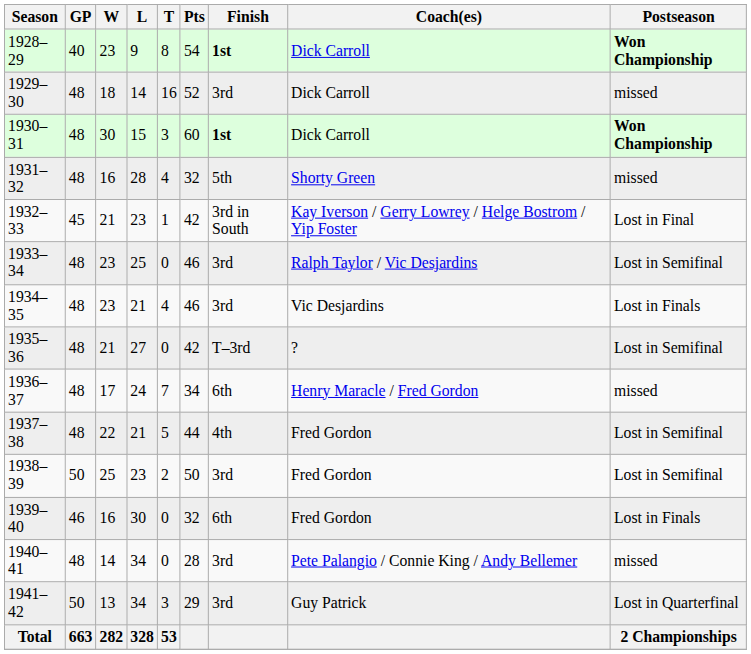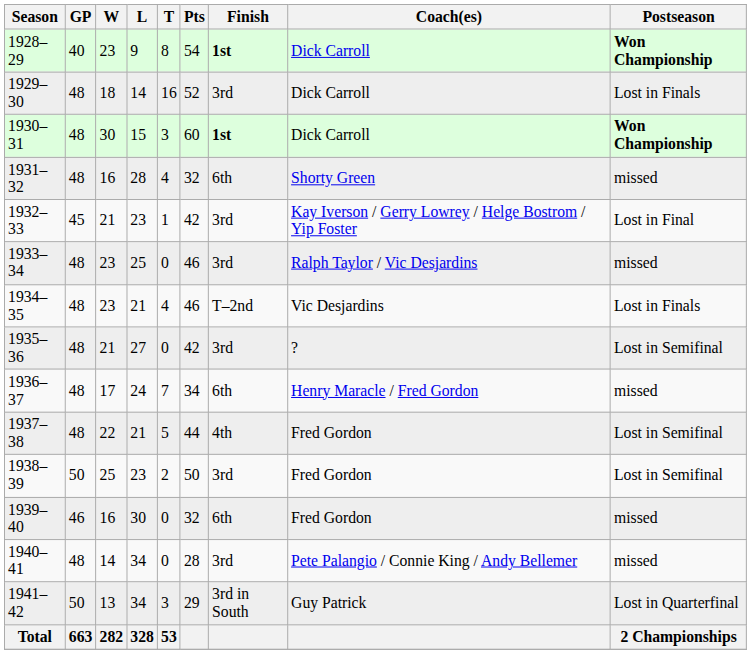1929–30 | Postseason: missed -> Lost in Finals
1931–32 | Finish: 5th -> 6th
1932–33 | Finish: 3rd in South -> 3rd
1933–34 | Postseason: Lost in Semifinal -> missed
1934–35 | Finish: 3rd -> T–2nd
1935–36 | Finish: T–3rd -> 3rd
1939–40 | Postseason: Lost in Finals -> missed
1941–42 | Finish: 3rd -> 3rd in South
